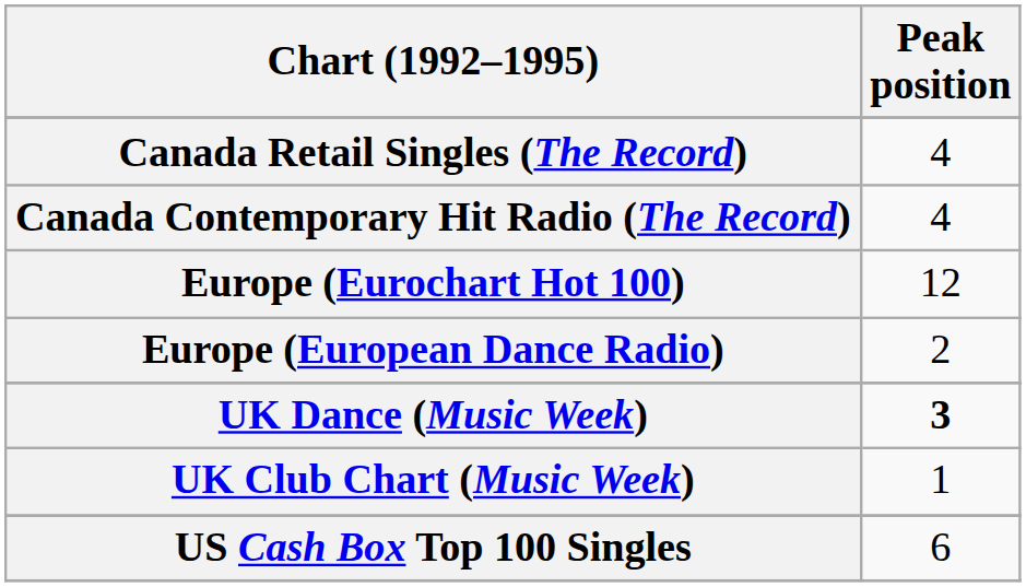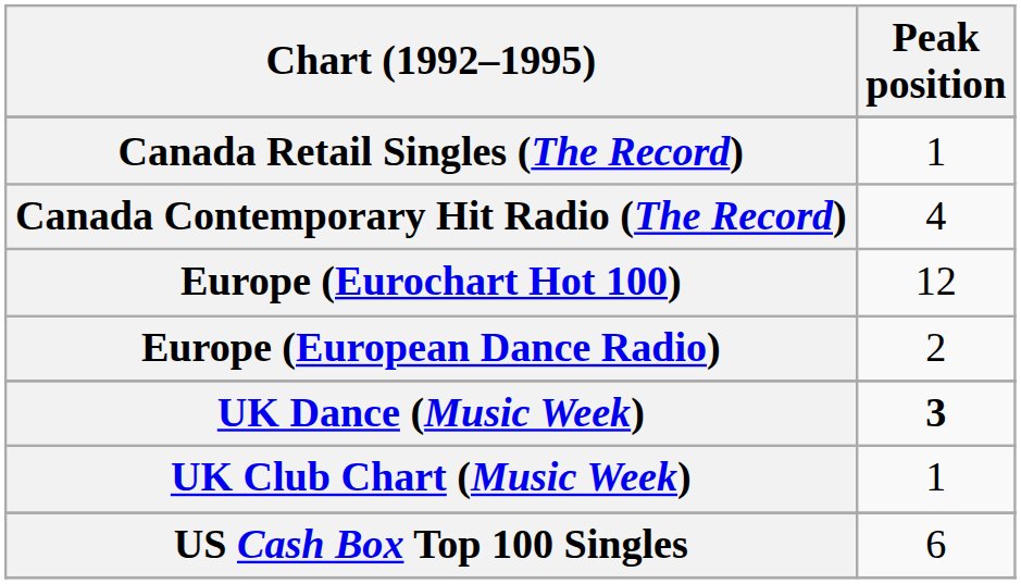Canada Retail Singles (The Record) | Peak position: 4 -> 1
